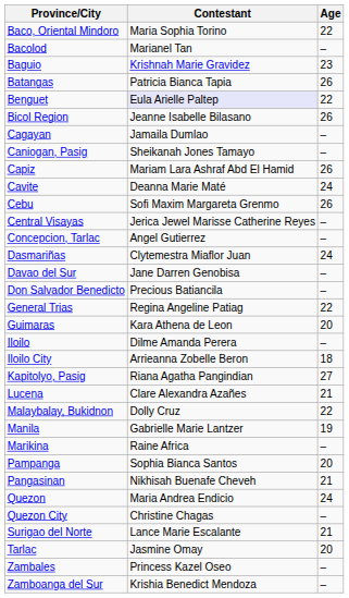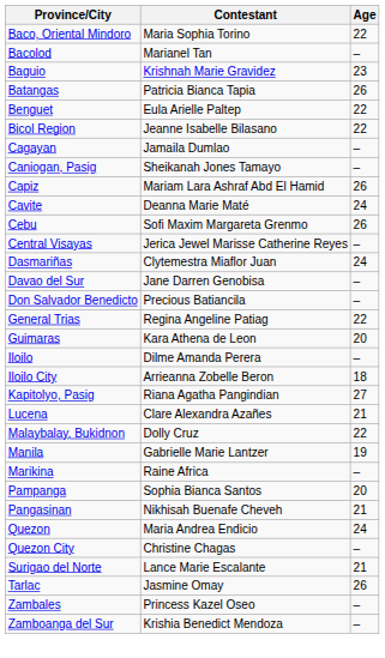Benguet | Contestant: lavender background -> no background
Bicol Region | Age: 26 -> 22
- row: Concepcion, Tarlac | Angel Gutierrez | –
Tarlac | Age: 20 -> 26
